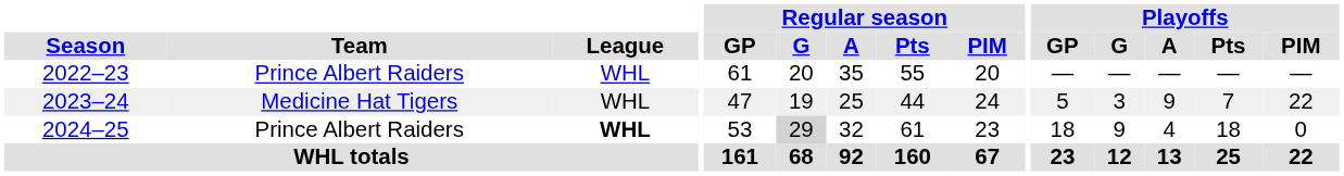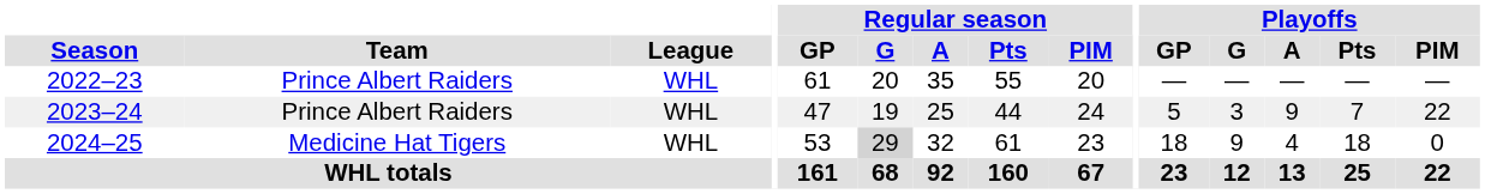2023–24 | Team: Medicine Hat Tigers -> Prince Albert Raiders
2024–25 | Team: Prince Albert Raiders -> Medicine Hat Tigers
2024–25 | League: bold -> normal
